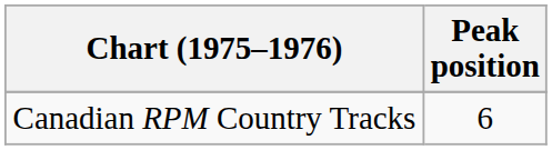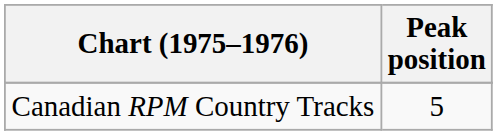Canadian RPM Country Tracks | Peak position: 6 -> 5
